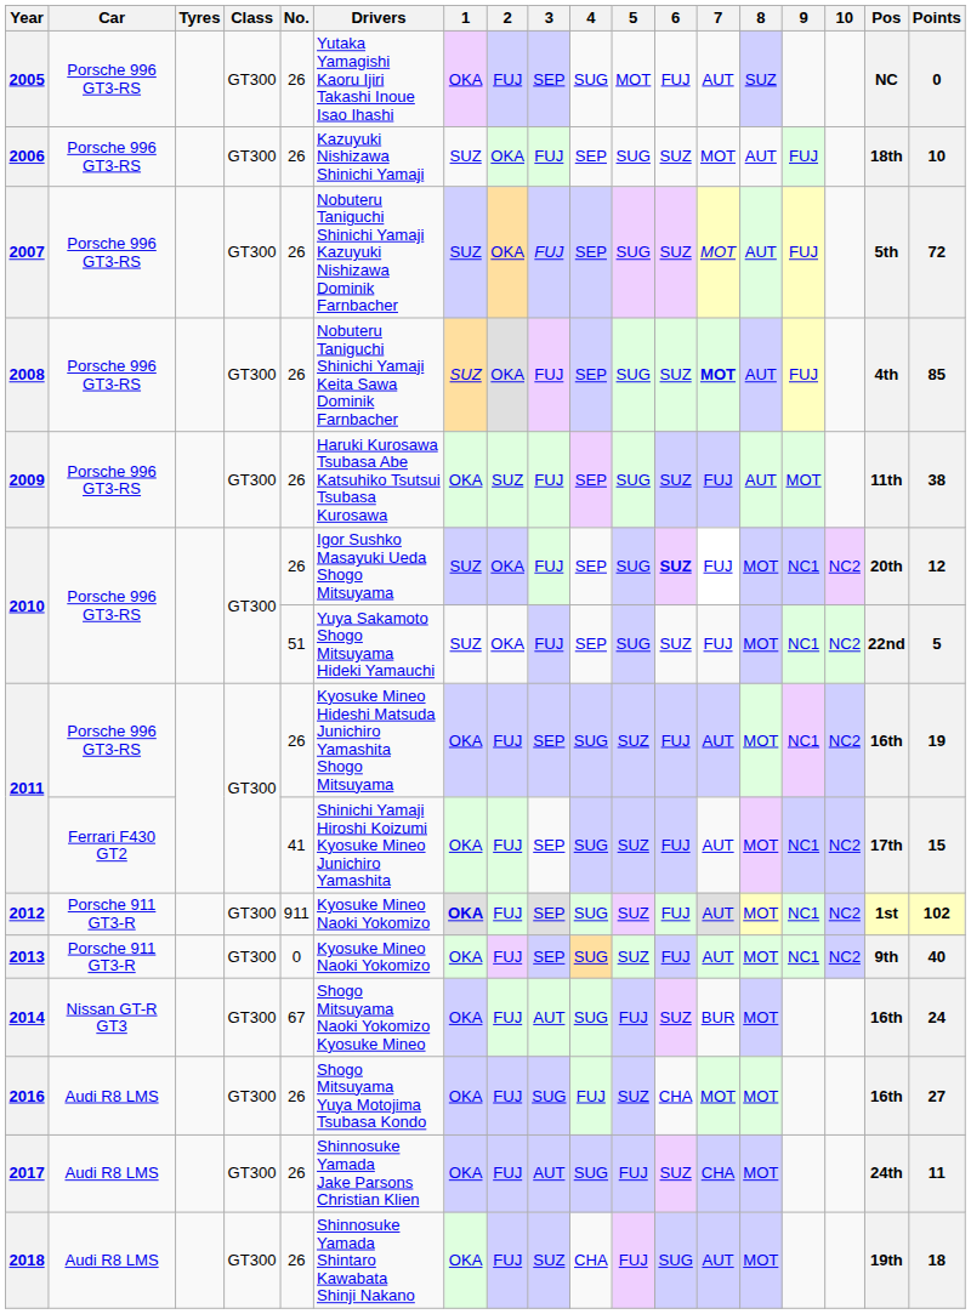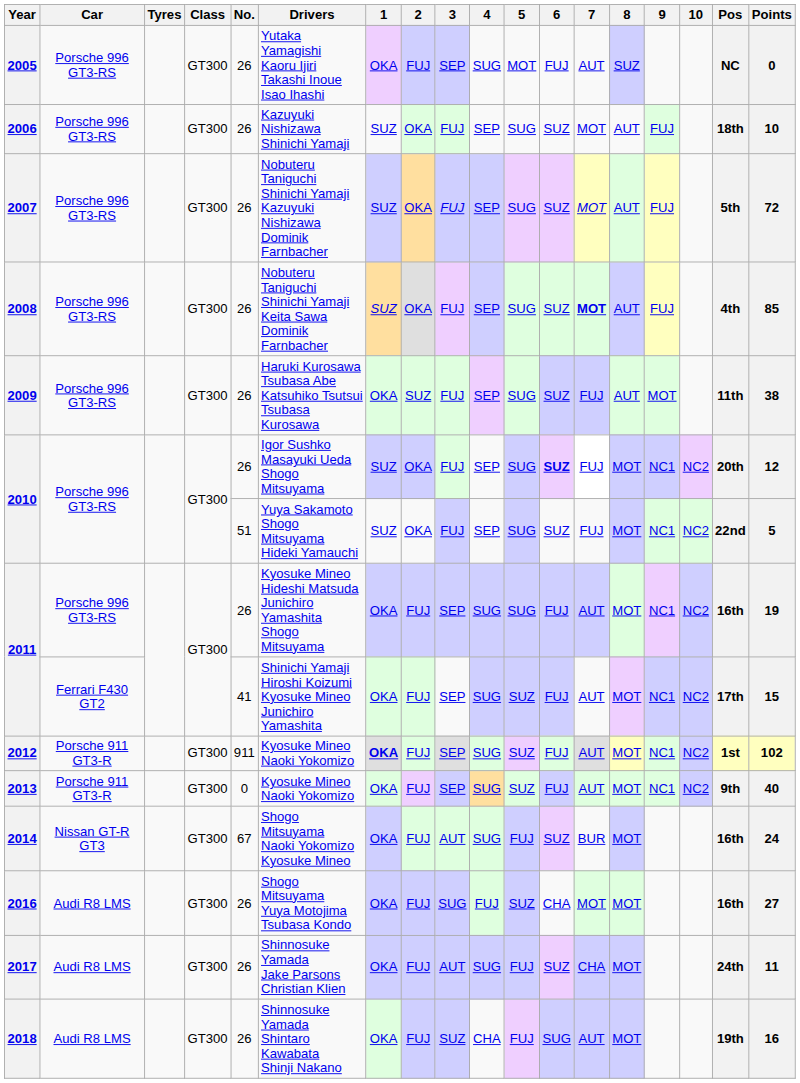2011 / Porsche 996 GT3-RS | 5: SUZ -> SUG
2018 | Points: 18 -> 16
